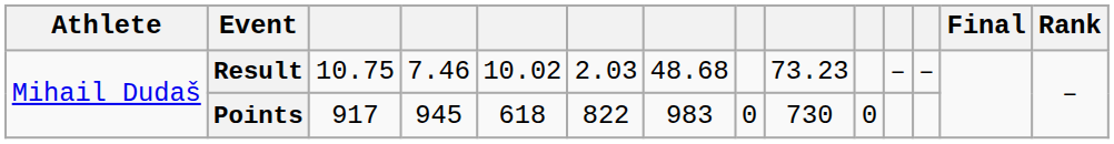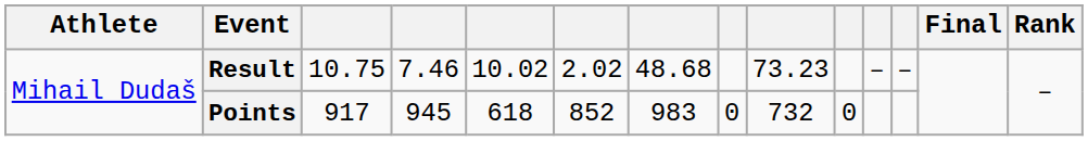Result | column 6: 2.03 -> 2.02
Points | column 6: 822 -> 852
Points | column 9: 730 -> 732
